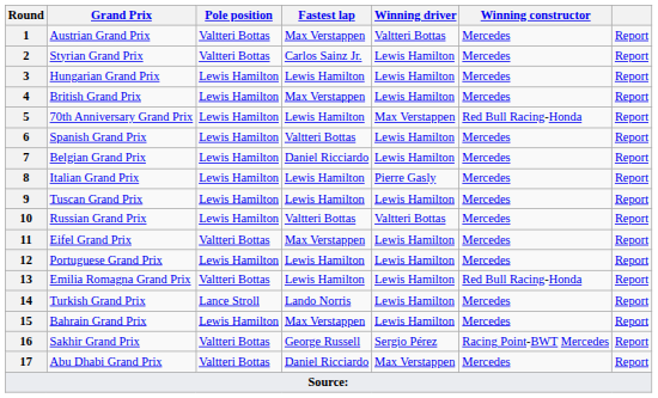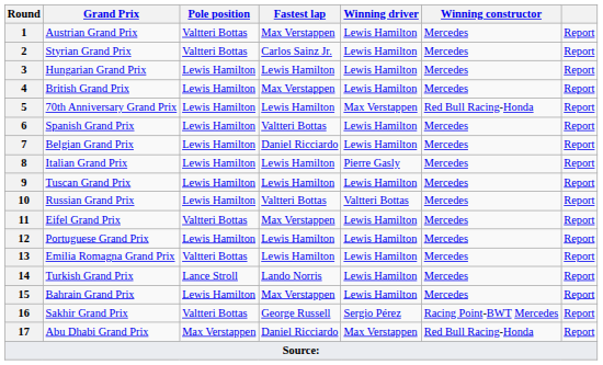1 | Winning driver: Valtteri Bottas -> Lewis Hamilton
13 | Winning constructor: Red Bull Racing-Honda -> Mercedes
17 | Pole position: Valtteri Bottas -> Max Verstappen
17 | Winning constructor: Mercedes -> Red Bull Racing-Honda
